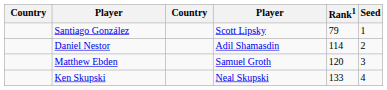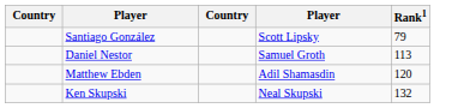- column: Seed | 1 | 2 | 3 | 4
Daniel Nestor | column 4: Adil Shamasdin -> Samuel Groth
Daniel Nestor | Rank1: 114 -> 113
Matthew Ebden | column 4: Samuel Groth -> Adil Shamasdin
Ken Skupski | Rank1: 133 -> 132
